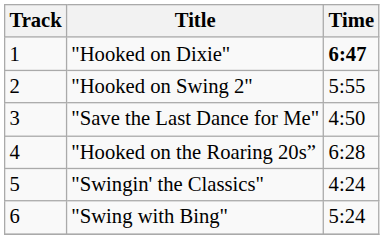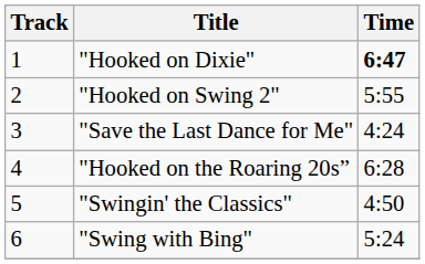"Save the Last Dance for Me" | Time: 4:50 -> 4:24
"Swingin' the Classics" | Time: 4:24 -> 4:50
